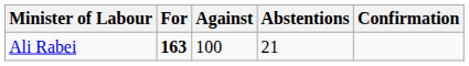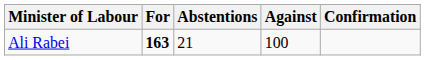columns swapped: Against <-> Abstentions
